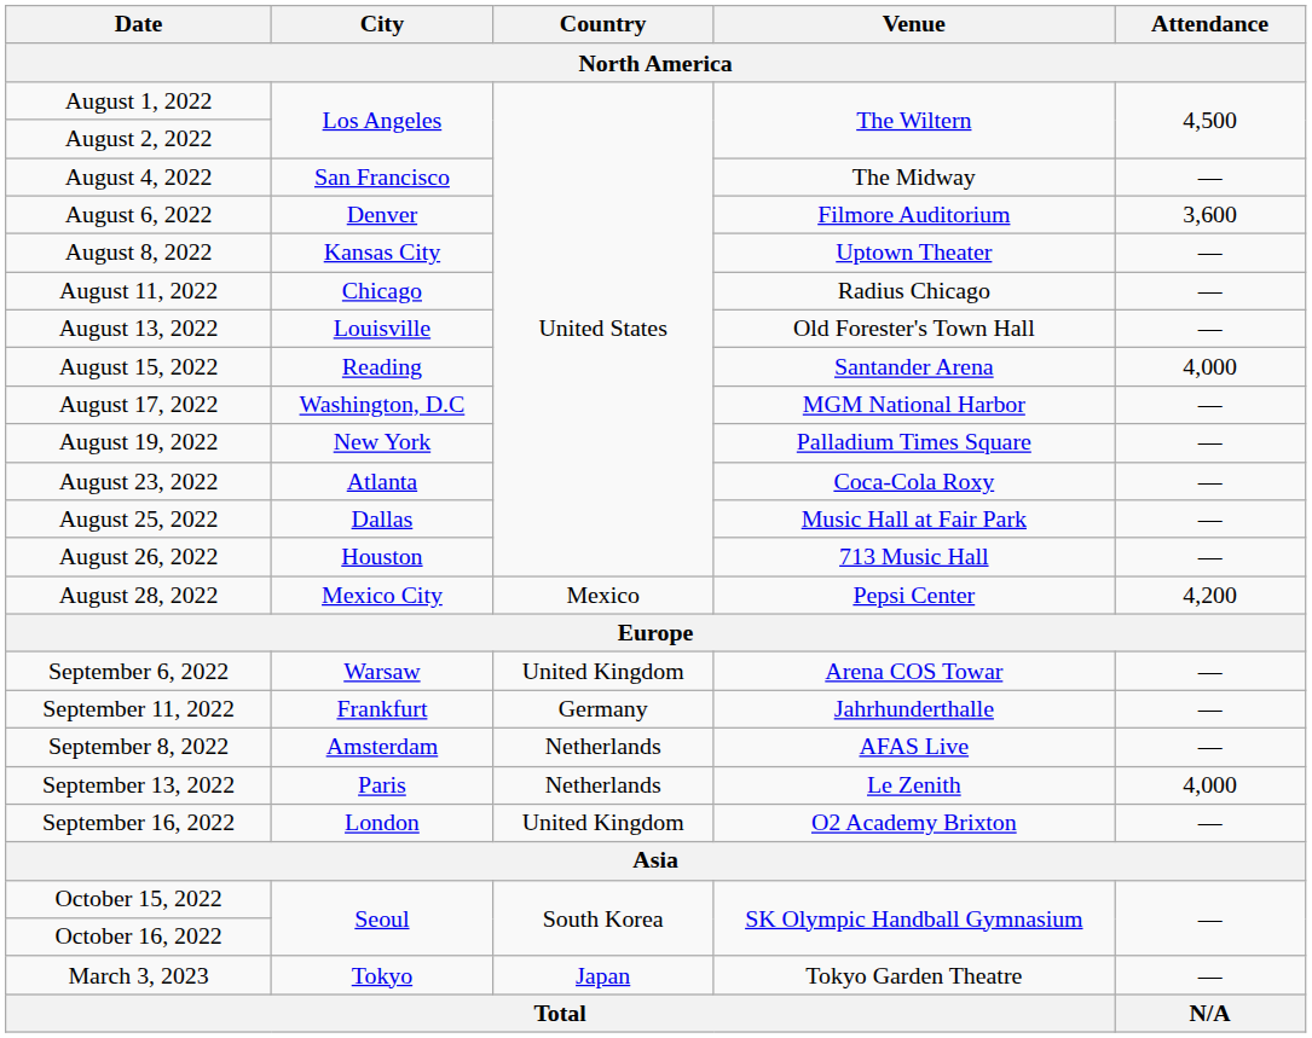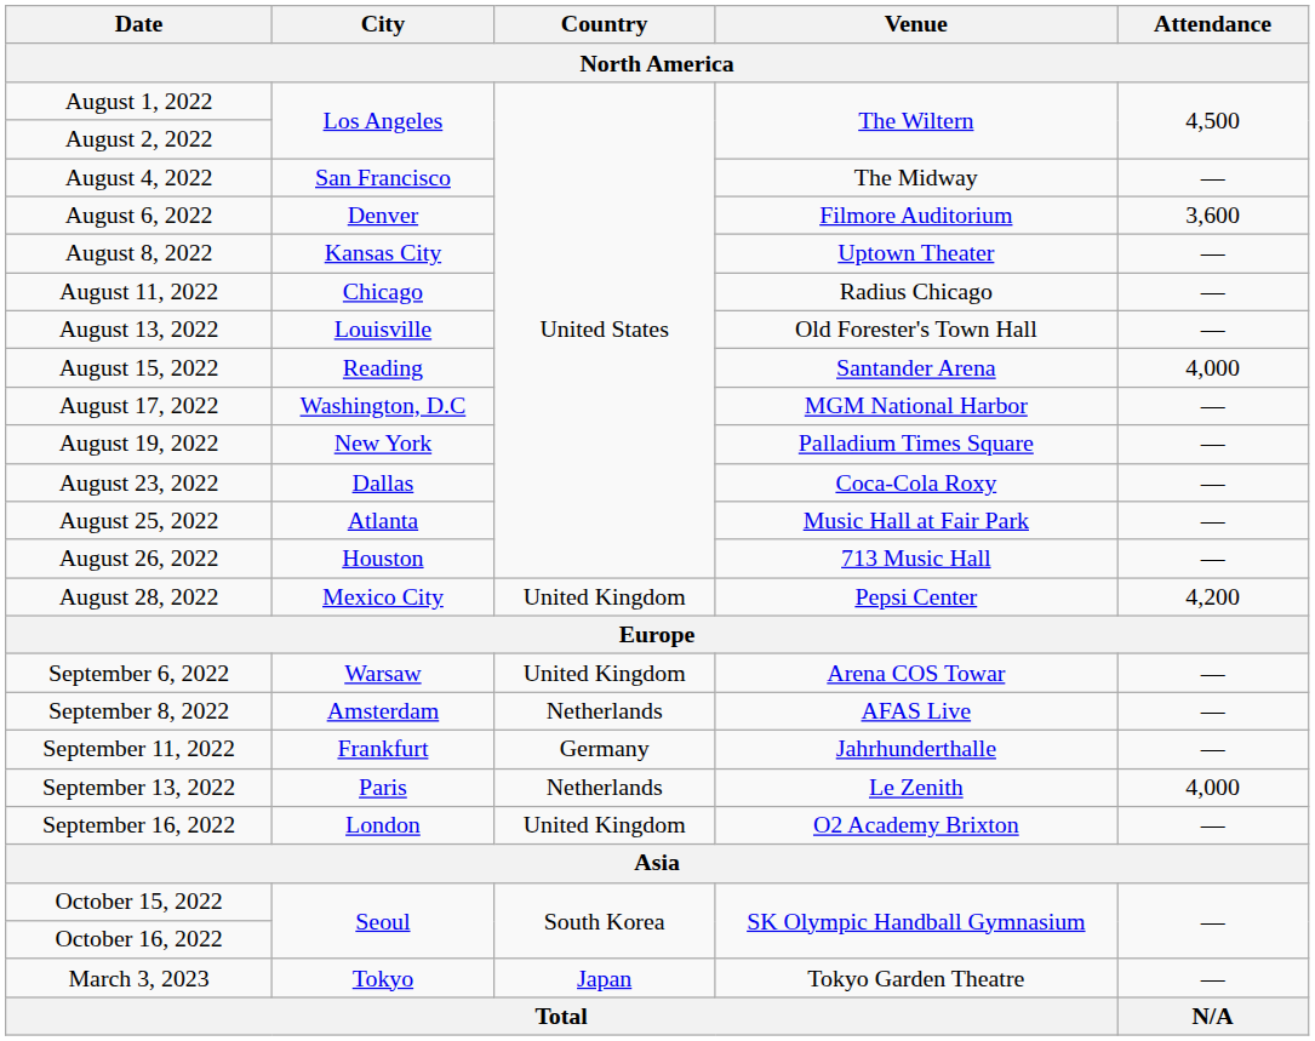August 23, 2022 | City: Atlanta -> Dallas
August 25, 2022 | City: Dallas -> Atlanta
August 28, 2022 | Country: Mexico -> United Kingdom
rows swapped: September 8, 2022 <-> September 11, 2022
